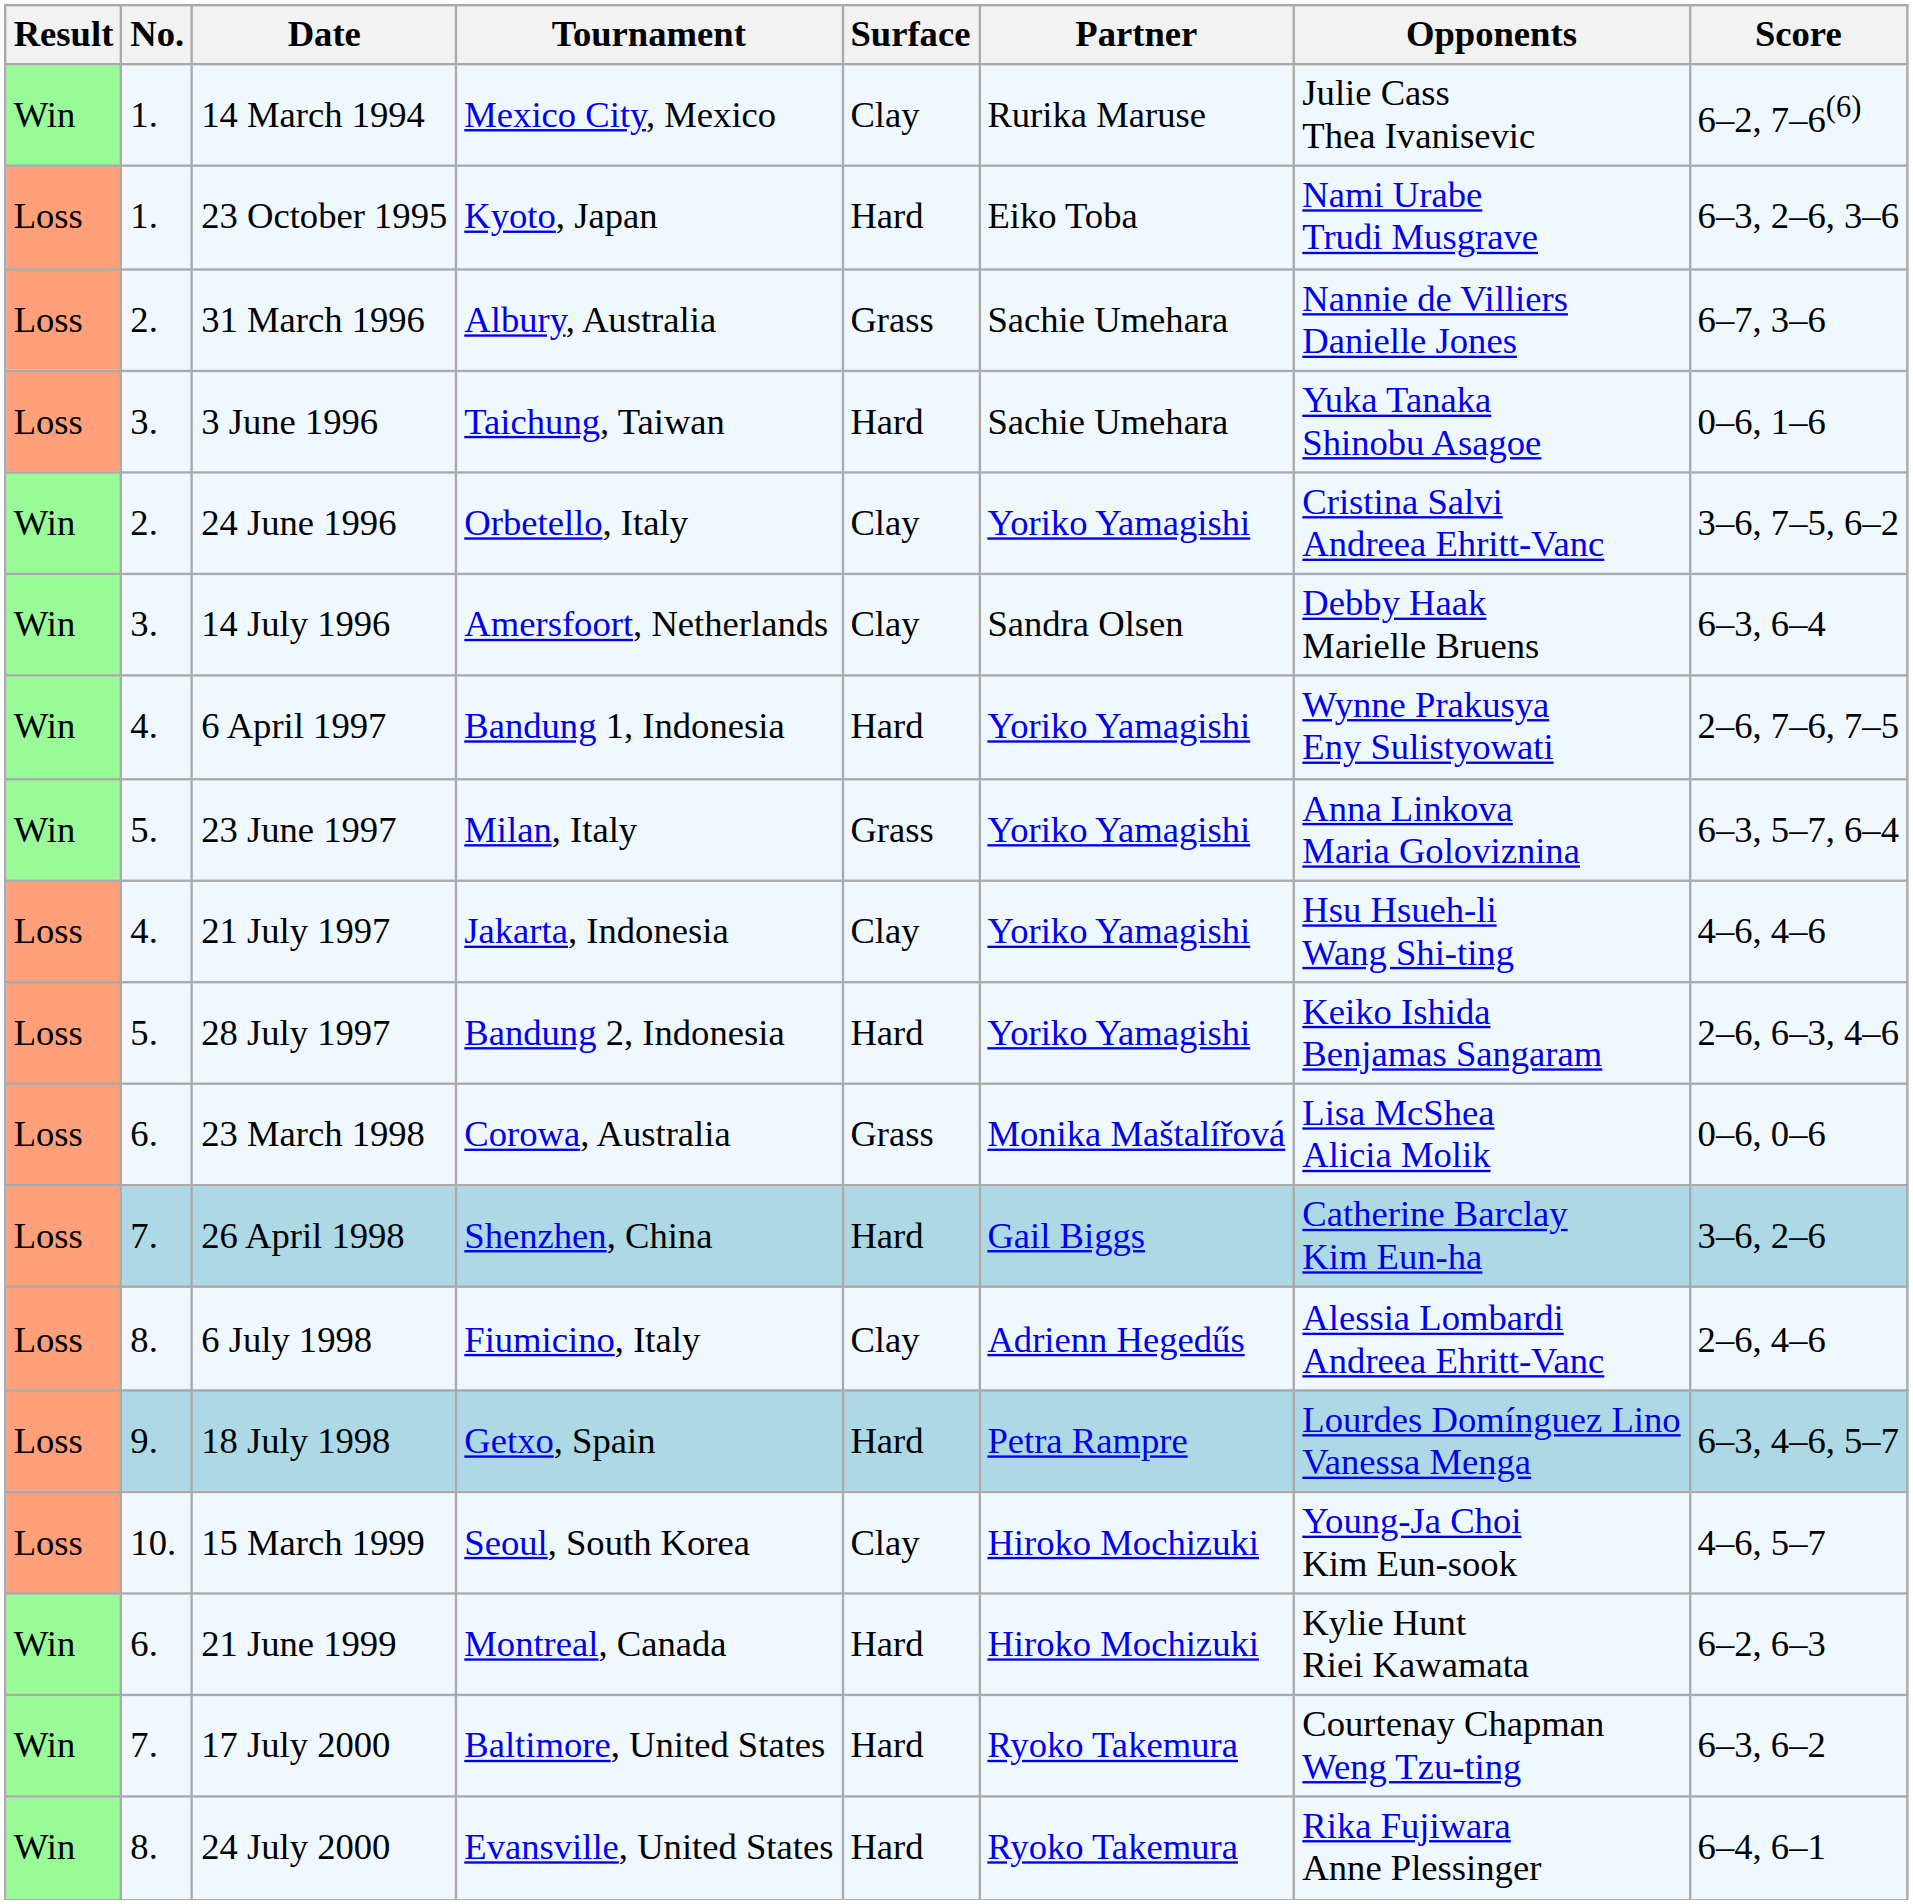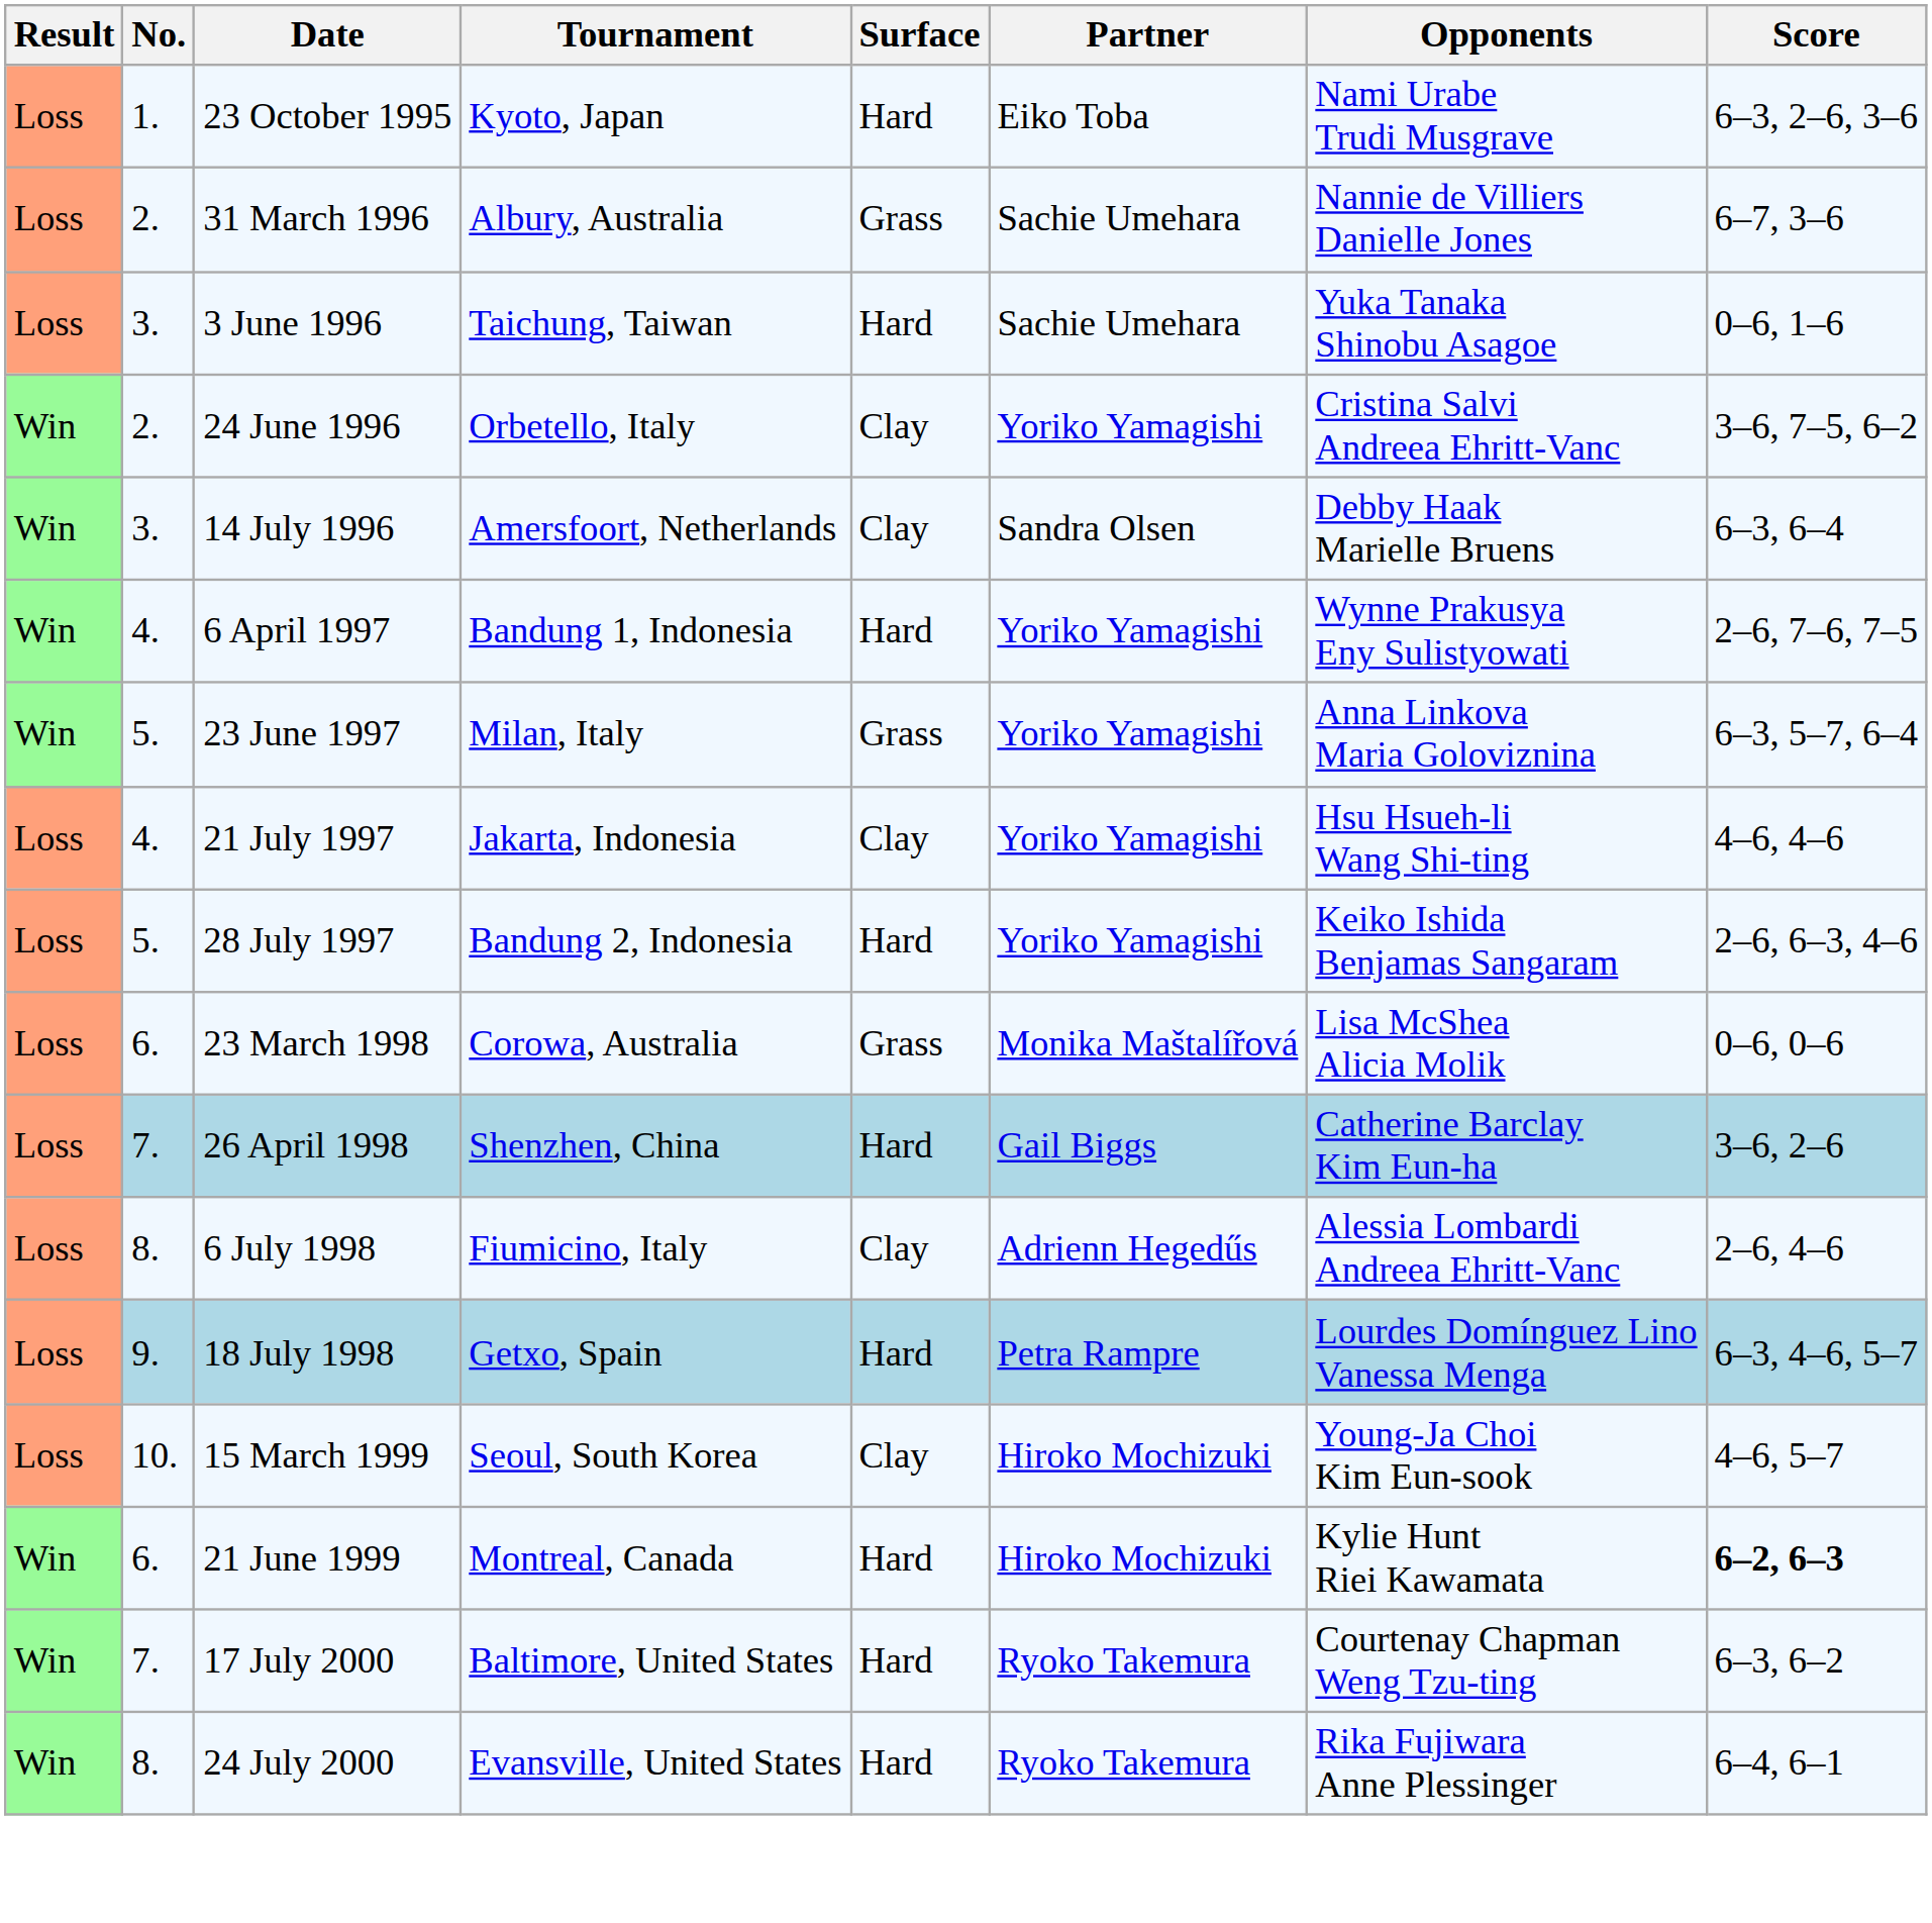- row: Win | 1. | 14 March 1994 | Mexico City, Mexico | Clay | Rurika Maruse | Julie Cass Thea Ivanisevic | 6–2, 7–6(6)
21 June 1999 | Score: normal -> bold
